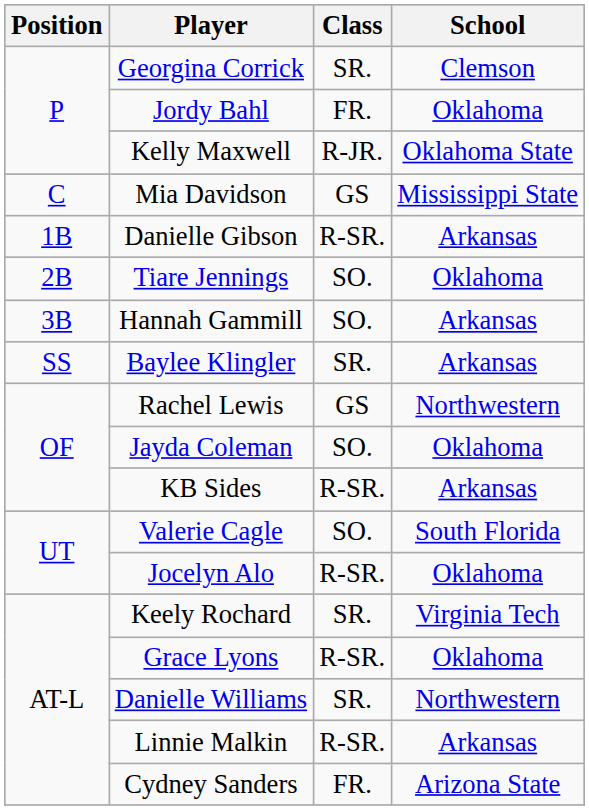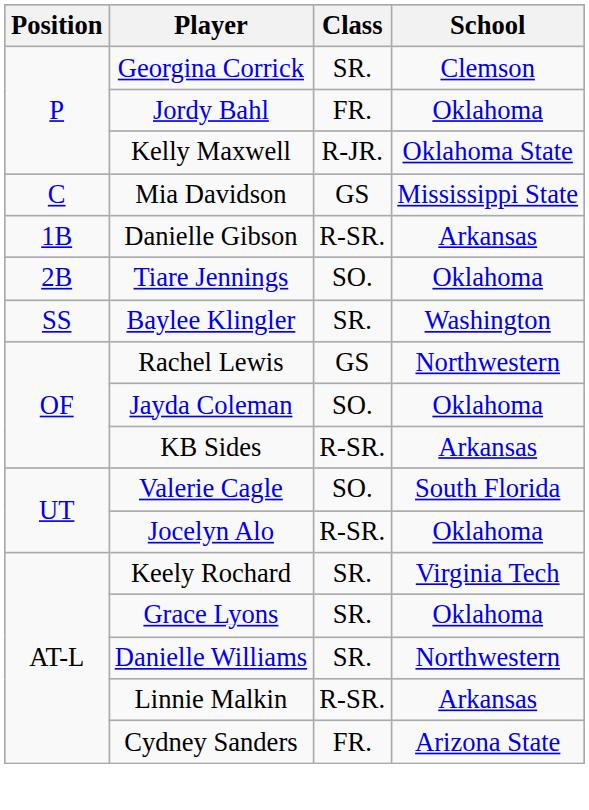- row: 3B | Hannah Gammill | SO. | Arkansas
Baylee Klingler | School: Arkansas -> Washington
Grace Lyons | Class: R-SR. -> SR.
